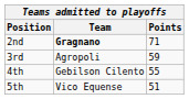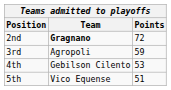2nd | Points: 71 -> 72
4th | Points: 55 -> 53
